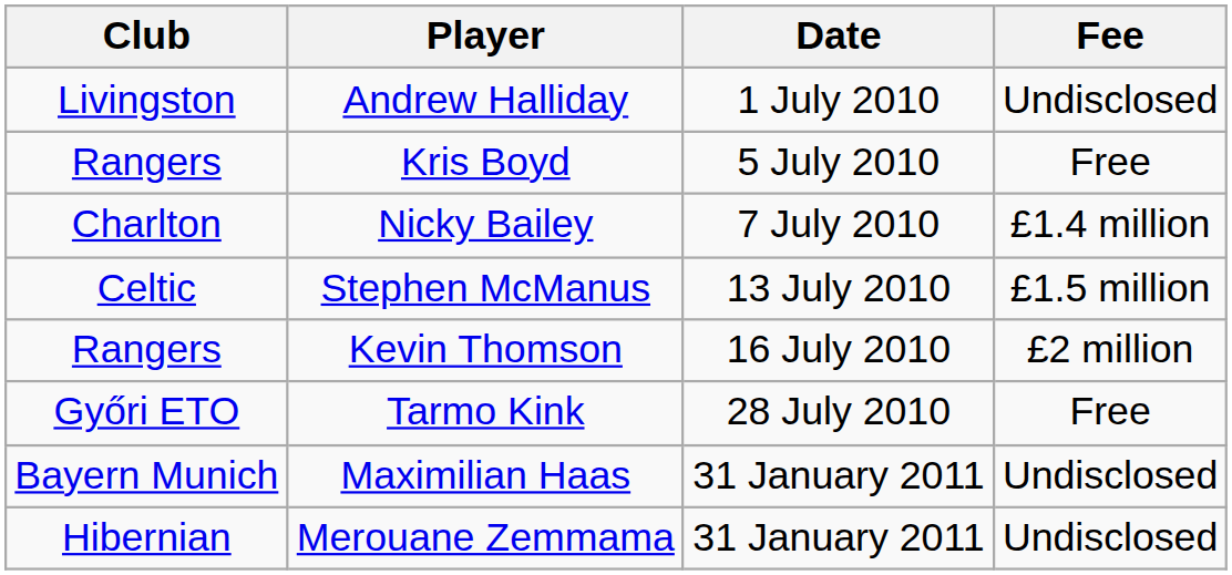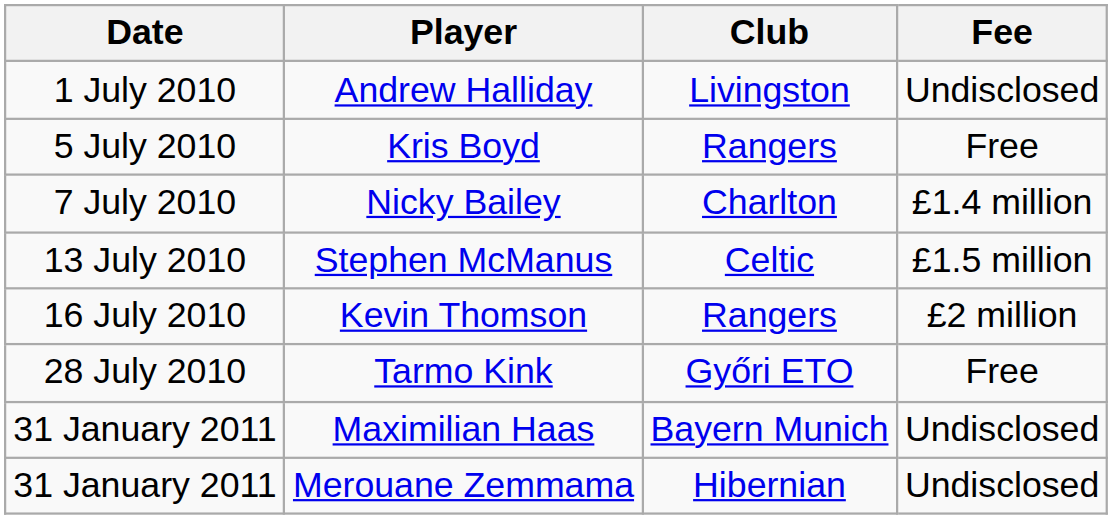columns swapped: Date <-> Club
